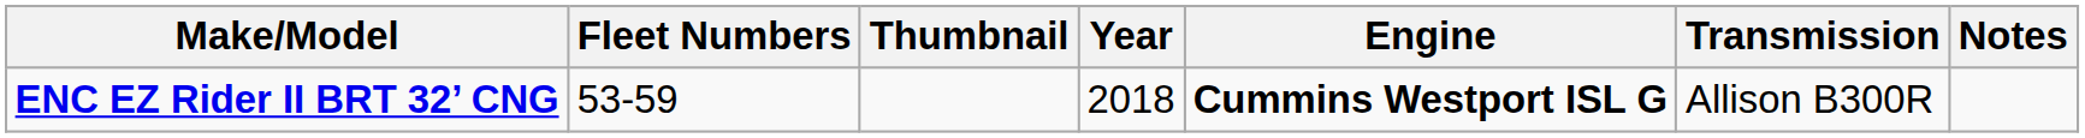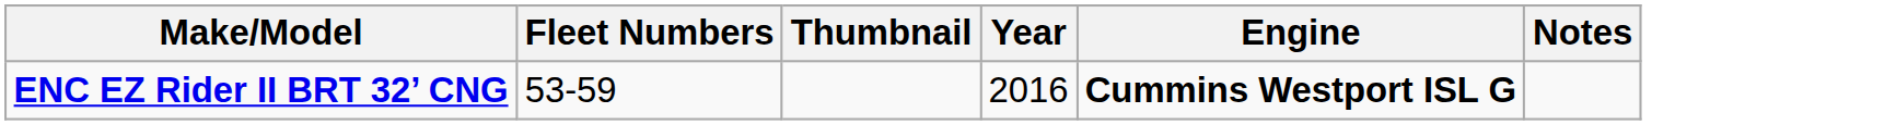- column: Transmission | Allison B300R
ENC EZ Rider II BRT 32’ CNG | Year: 2018 -> 2016
